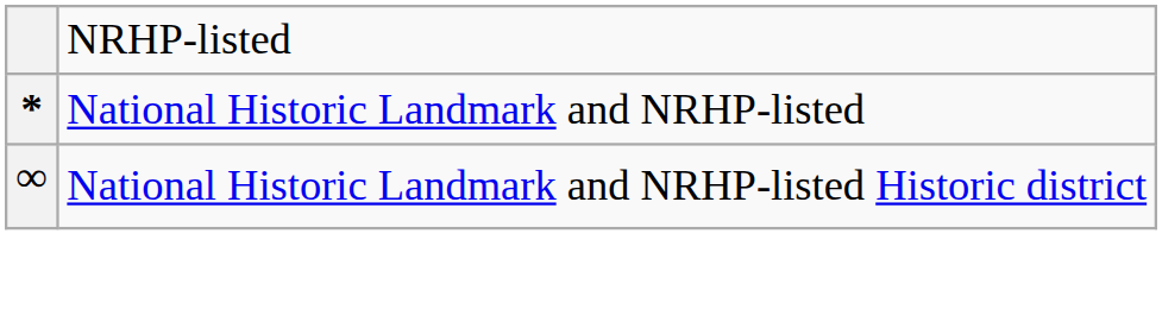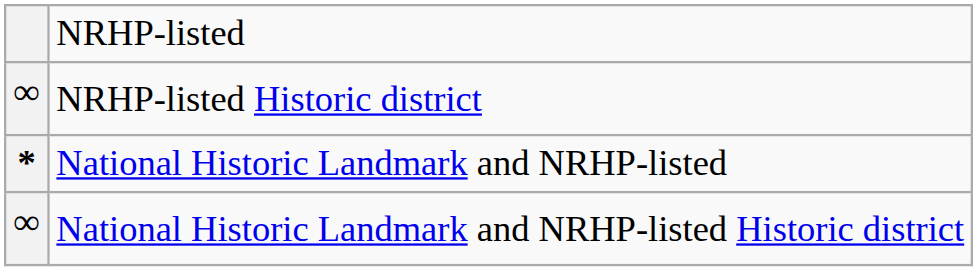+ row: ∞ | NRHP-listed Historic district
